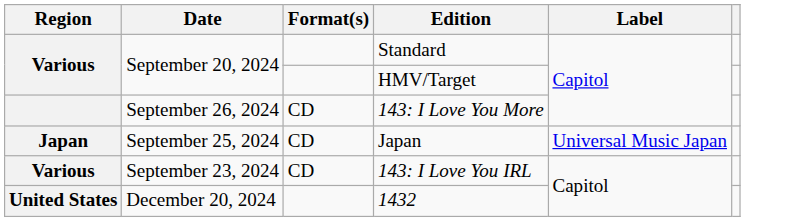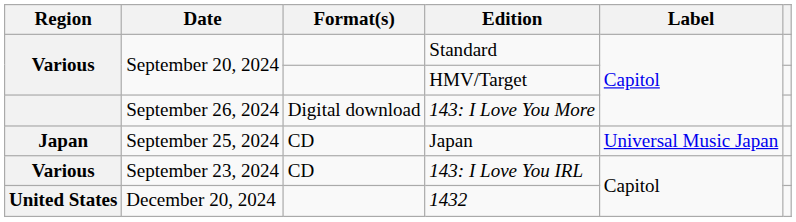143: I Love You More | Format(s): CD -> Digital download
